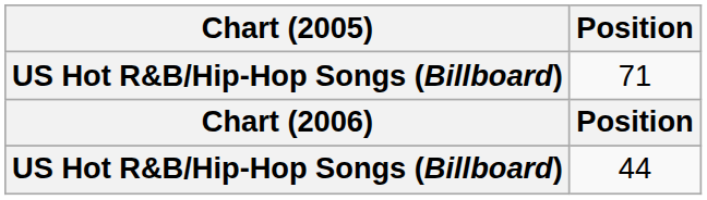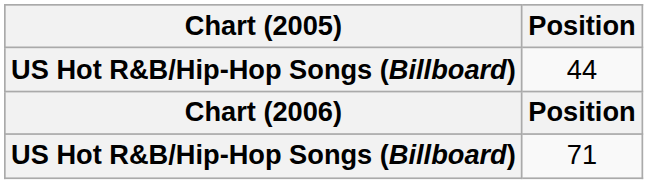rows swapped: 71 <-> 44
